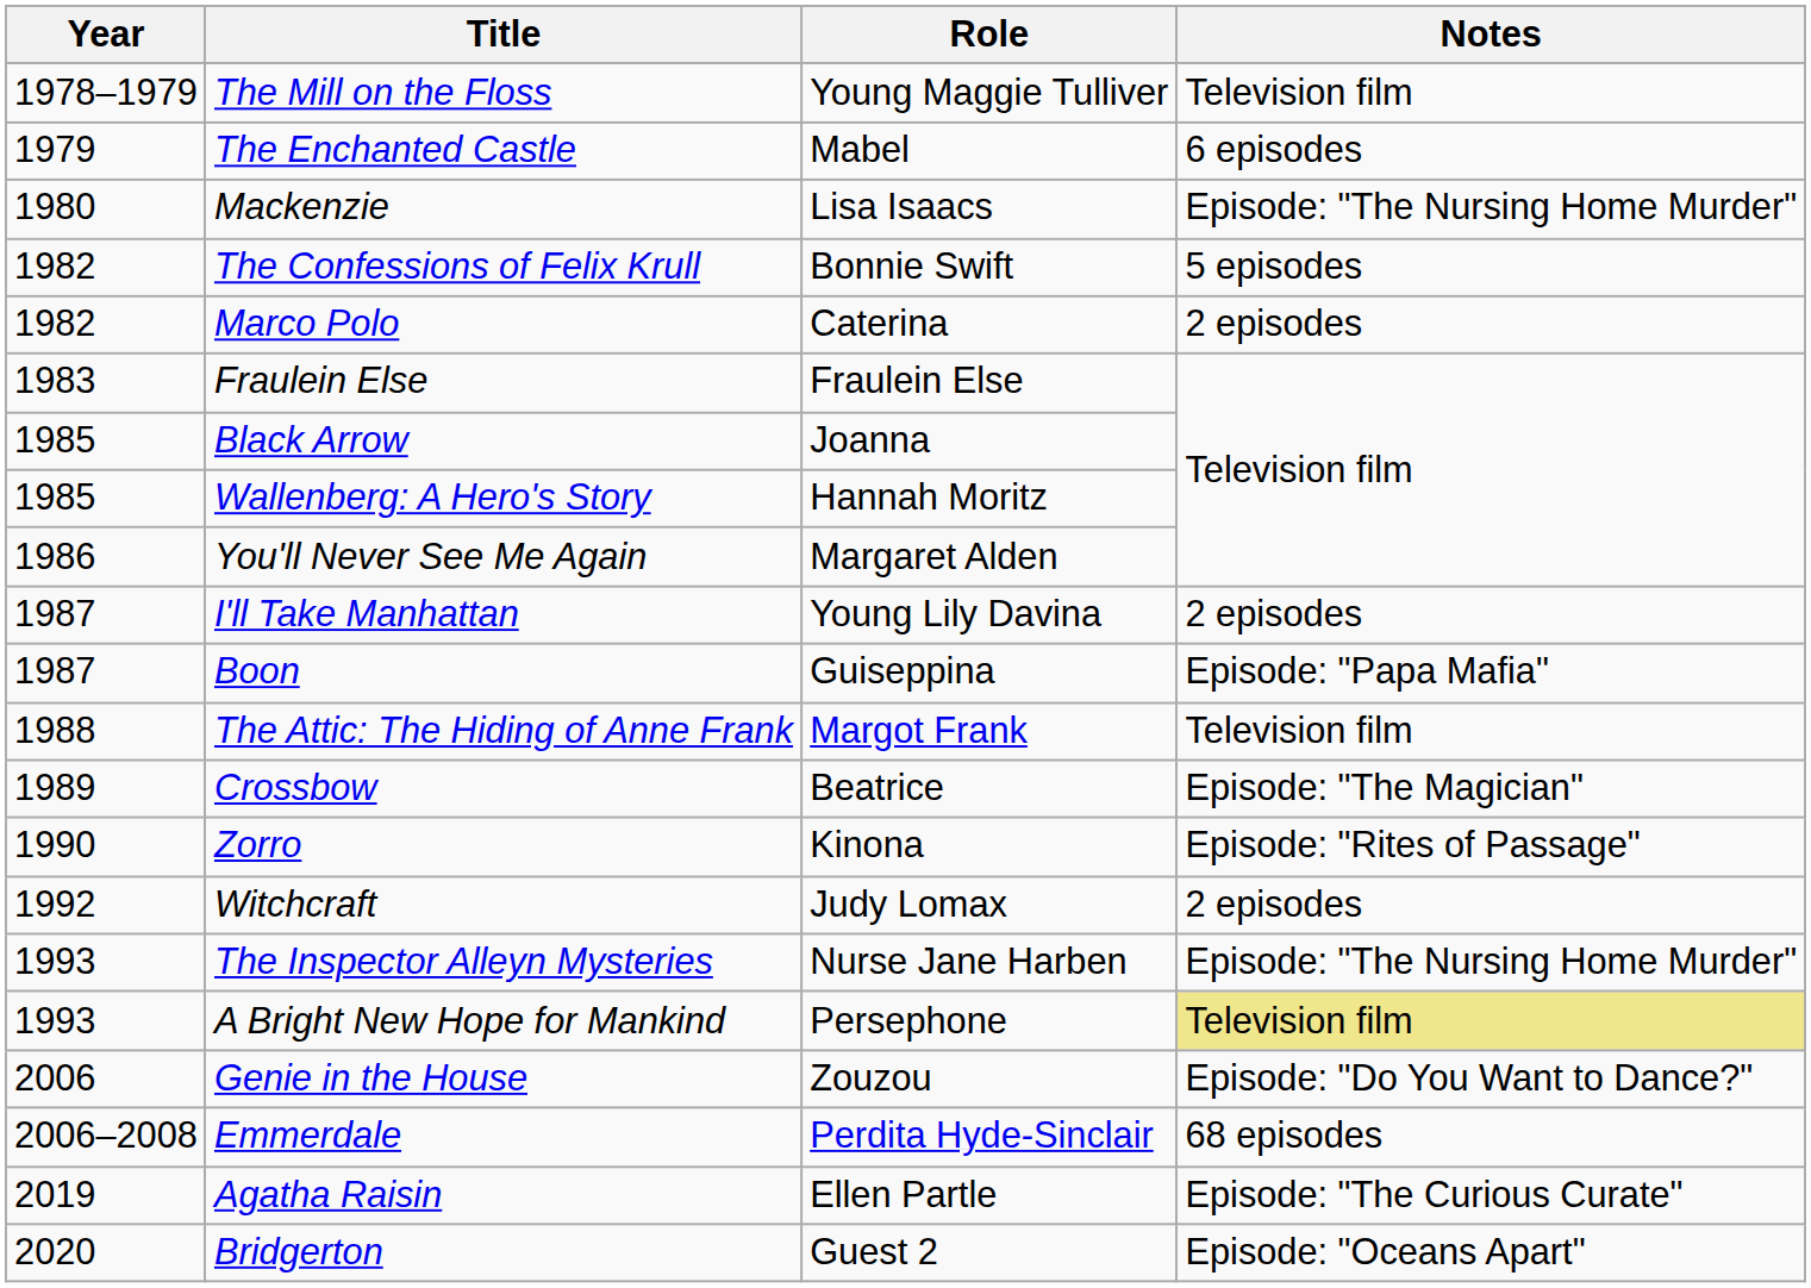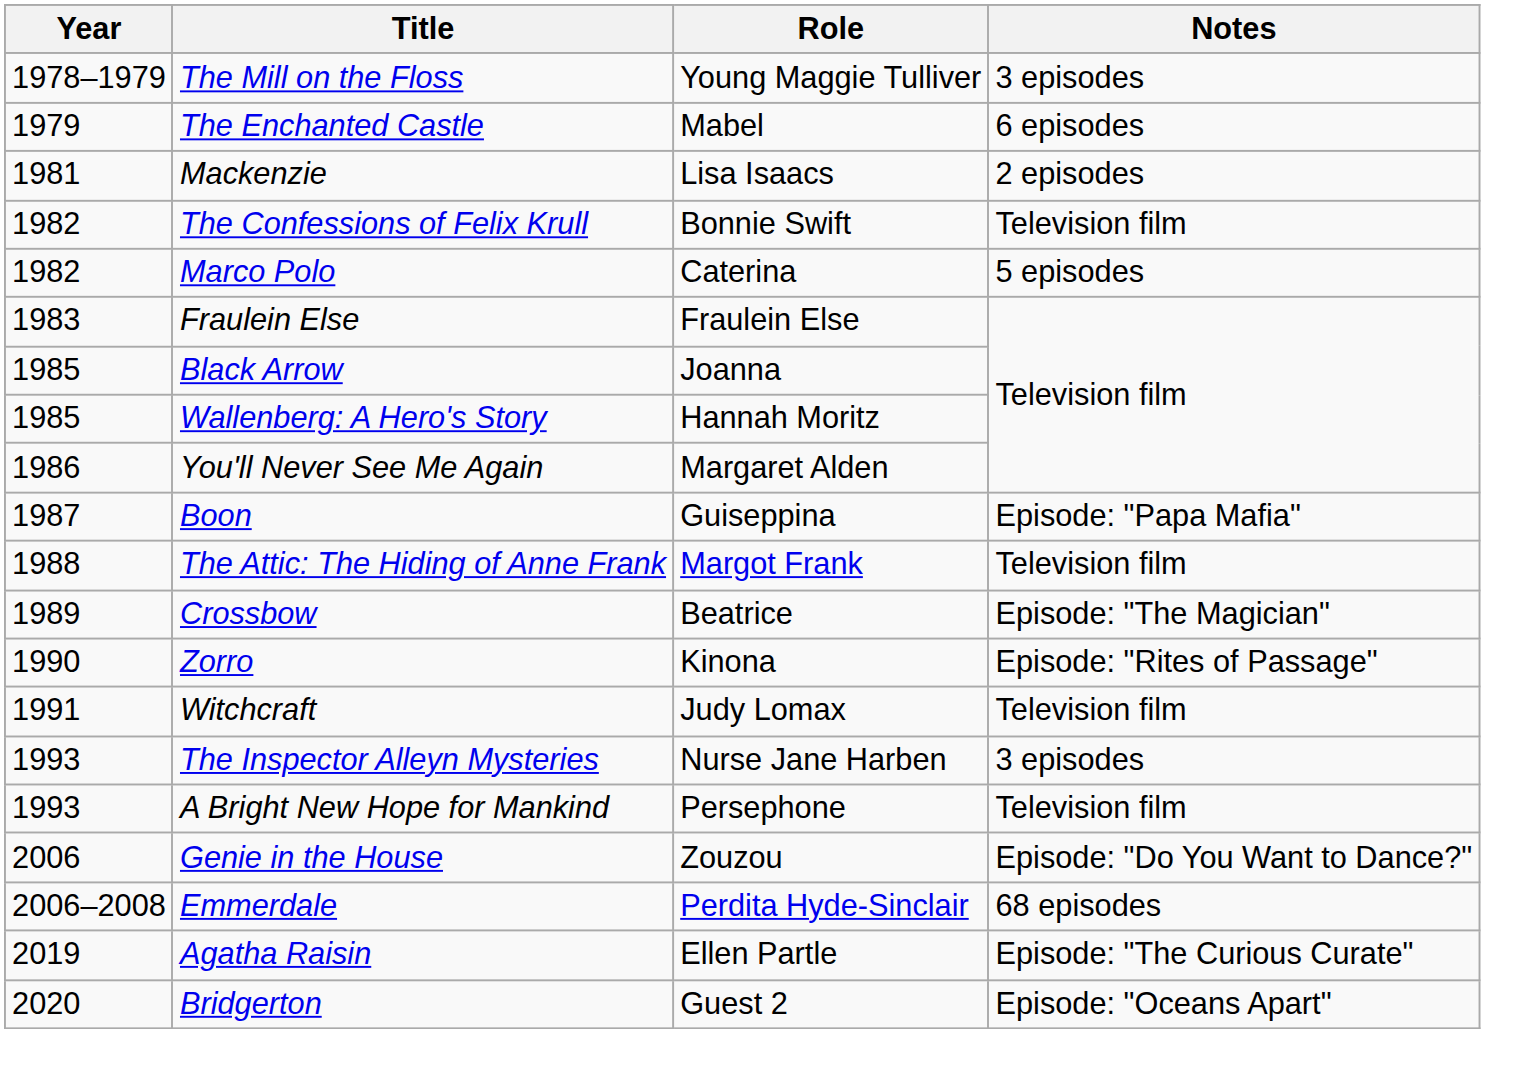The Mill on the Floss | Notes: Television film -> 3 episodes
Mackenzie | Year: 1980 -> 1981
Mackenzie | Notes: Episode: "The Nursing Home Murder" -> 2 episodes
The Confessions of Felix Krull | Notes: 5 episodes -> Television film
Marco Polo | Notes: 2 episodes -> 5 episodes
- row: 1987 | I'll Take Manhattan | Young Lily Davina | 2 episodes
Witchcraft | Year: 1992 -> 1991
Witchcraft | Notes: 2 episodes -> Television film
The Inspector Alleyn Mysteries | Notes: Episode: "The Nursing Home Murder" -> 3 episodes
A Bright New Hope for Mankind | Notes: khaki background -> no background
